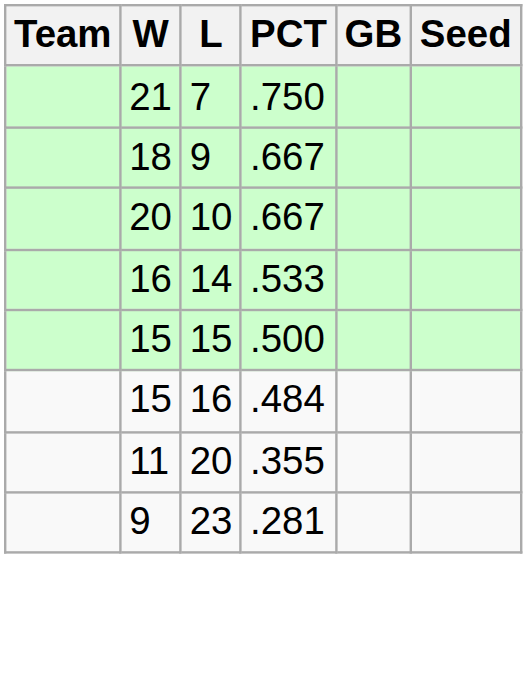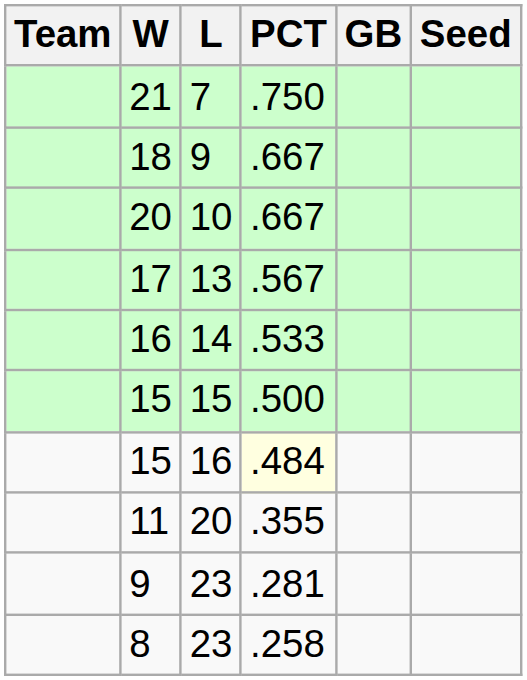+ row: 17 | 13 | .567
15 / 16 | PCT: no background -> lightyellow background
+ row: 8 | 23 | .258
